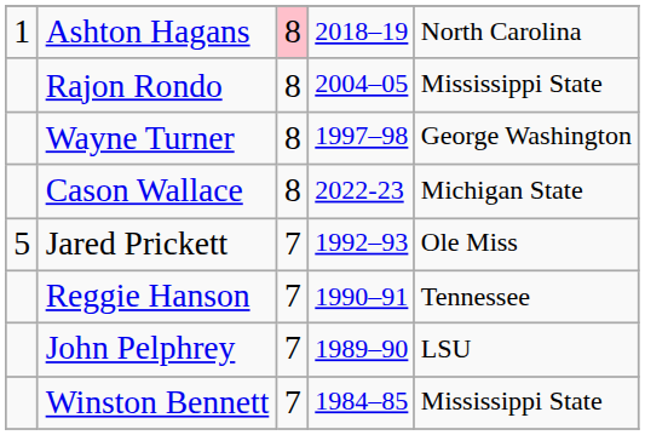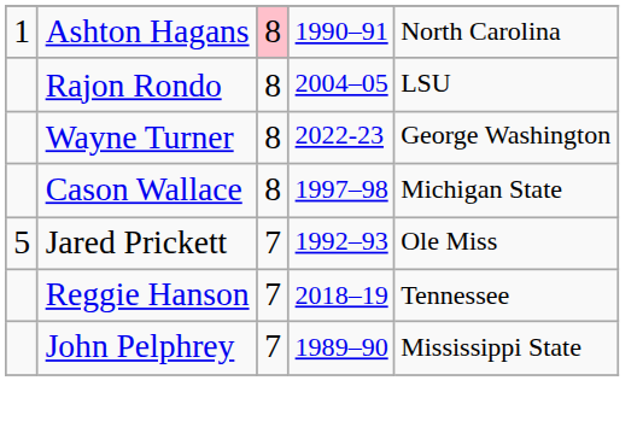Ashton Hagans | column 4: 2018–19 -> 1990–91
Rajon Rondo | column 5: Mississippi State -> LSU
Wayne Turner | column 4: 1997–98 -> 2022-23
Cason Wallace | column 4: 2022-23 -> 1997–98
Reggie Hanson | column 4: 1990–91 -> 2018–19
John Pelphrey | column 5: LSU -> Mississippi State
- row: Winston Bennett | 7 | 1984–85 | Mississippi State
